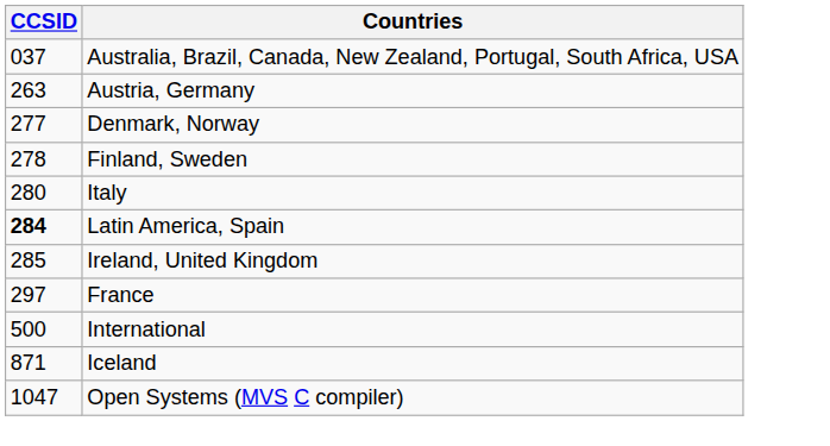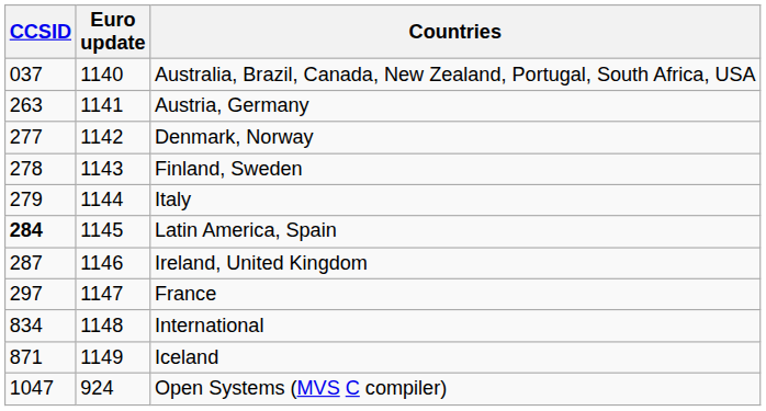+ column: Euro update | 1140 | 1141 | 1142 | 1143 | 1144 | 1145 | 1146 | 1147 | 1148 | 1149 | 924
Italy | CCSID: 280 -> 279
Ireland, United Kingdom | CCSID: 285 -> 287
International | CCSID: 500 -> 834
